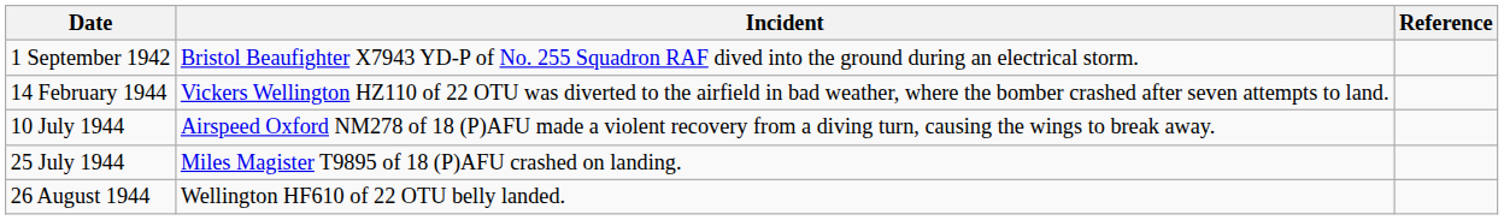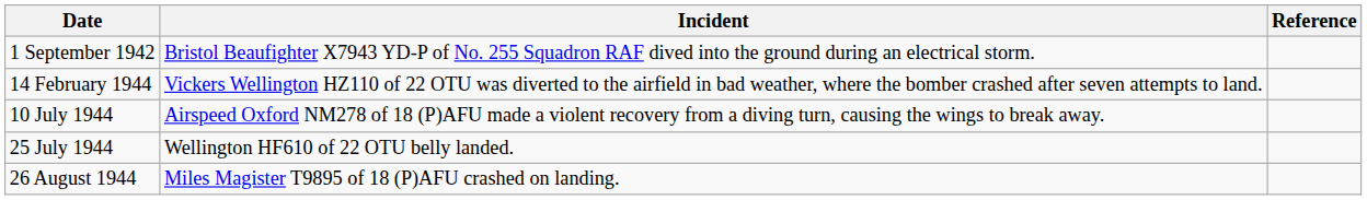25 July 1944 | Incident: Miles Magister T9895 of 18 (P)AFU crashed on landing. -> Wellington HF610 of 22 OTU belly landed.
26 August 1944 | Incident: Wellington HF610 of 22 OTU belly landed. -> Miles Magister T9895 of 18 (P)AFU crashed on landing.
